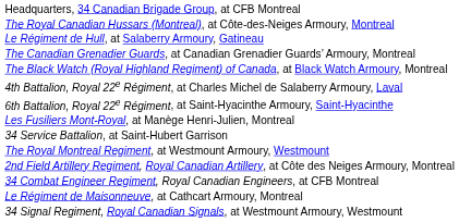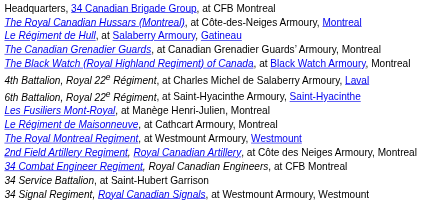rows swapped: Le Régiment de Maisonneuve, at Cathcart Armoury, Montreal <-> 34 Service Battalion, at Saint-Hubert Garrison
